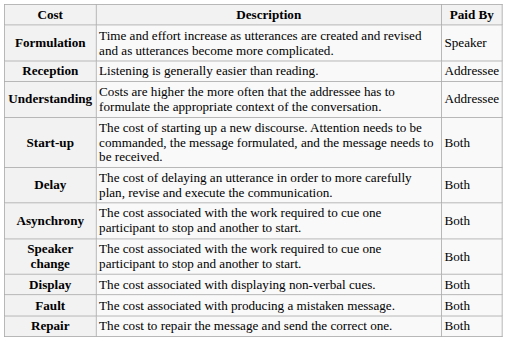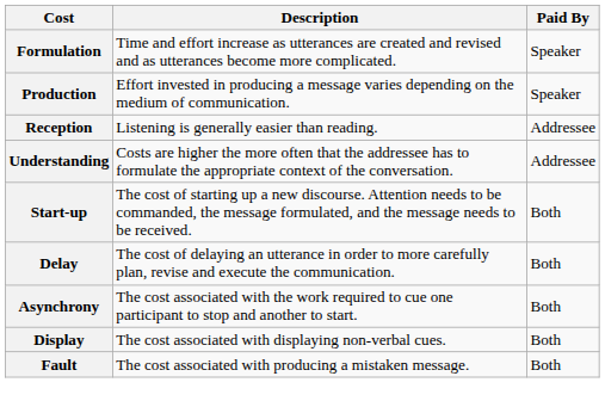+ row: Production | Effort invested in producing a message varies depending on the medium of communication. | Speaker
- row: Speaker change | The cost associated with the work required to cue one participant to stop and another to start. | Both
- row: Repair | The cost to repair the message and send the correct one. | Both
